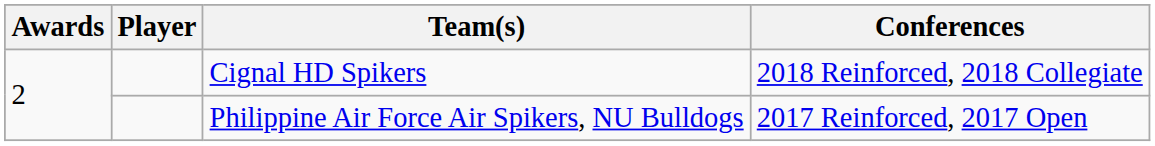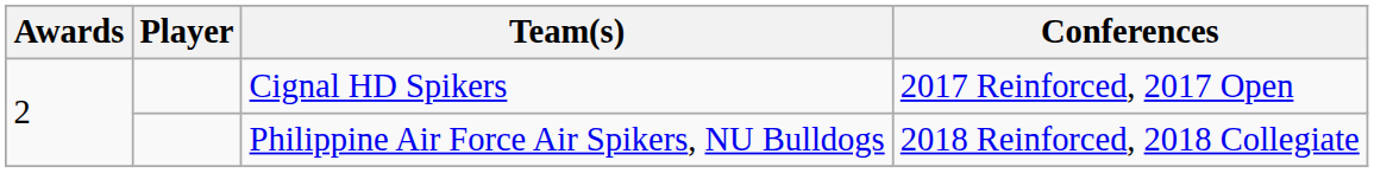Cignal HD Spikers | Conferences: 2018 Reinforced, 2018 Collegiate -> 2017 Reinforced, 2017 Open
Philippine Air Force Air Spikers, NU Bulldogs | Conferences: 2017 Reinforced, 2017 Open -> 2018 Reinforced, 2018 Collegiate
